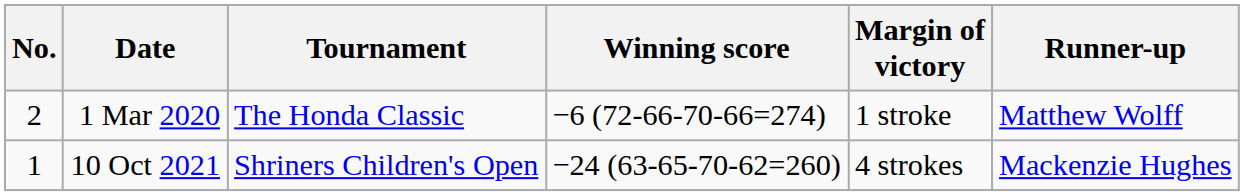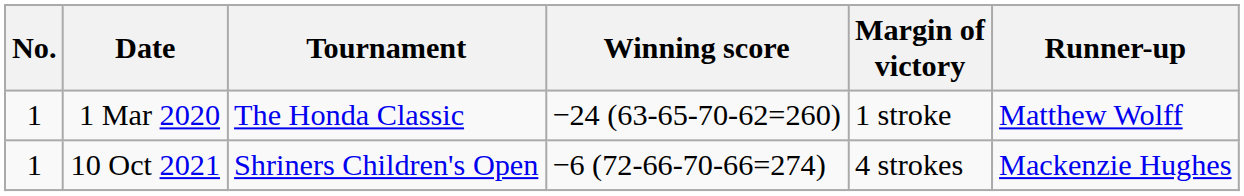1 Mar 2020 | No.: 2 -> 1
1 Mar 2020 | Winning score: −6 (72-66-70-66=274) -> −24 (63-65-70-62=260)
10 Oct 2021 | Winning score: −24 (63-65-70-62=260) -> −6 (72-66-70-66=274)
